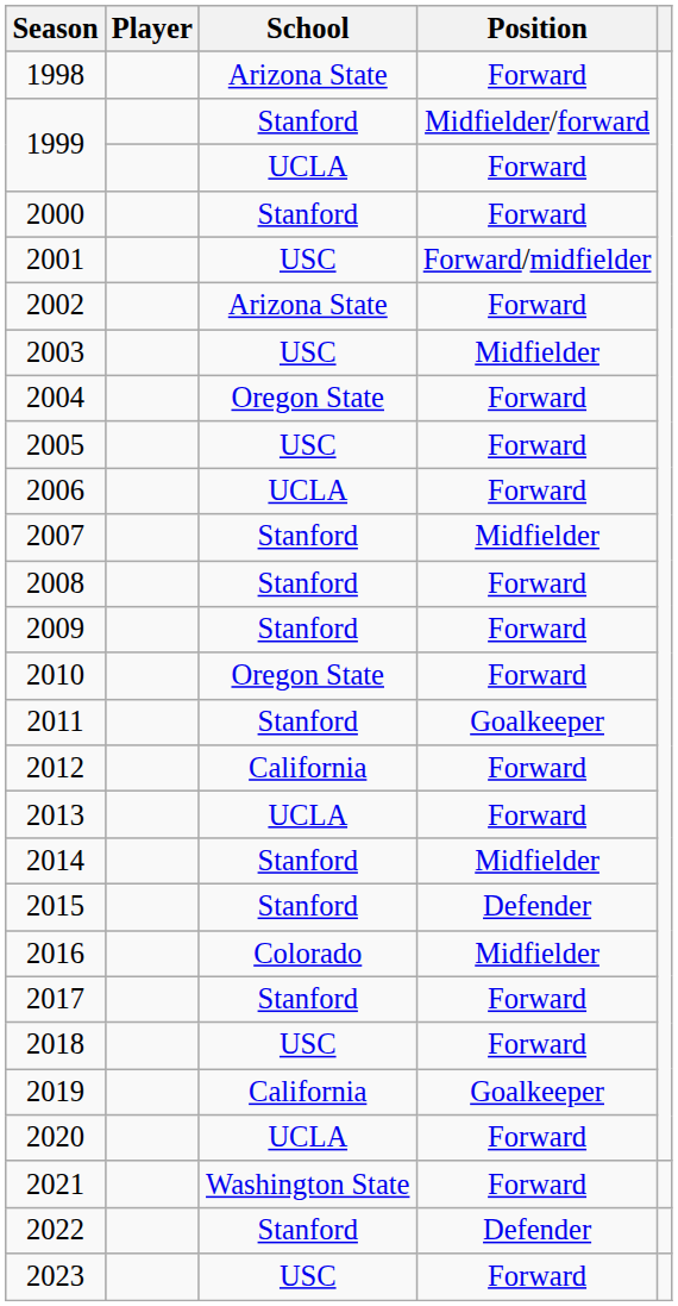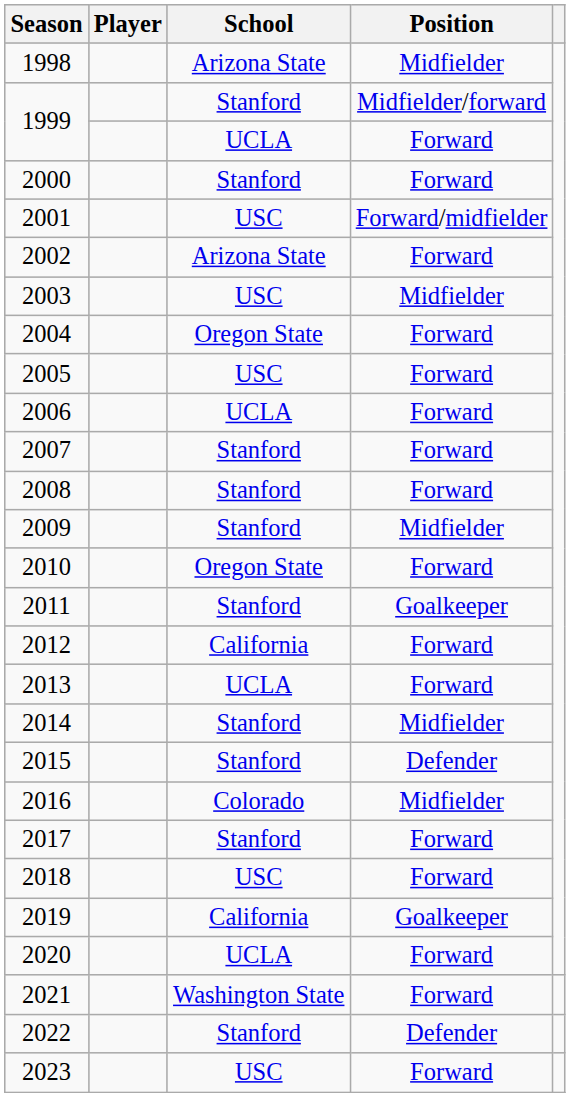1998 | Position: Forward -> Midfielder
2007 | Position: Midfielder -> Forward
2009 | Position: Forward -> Midfielder
